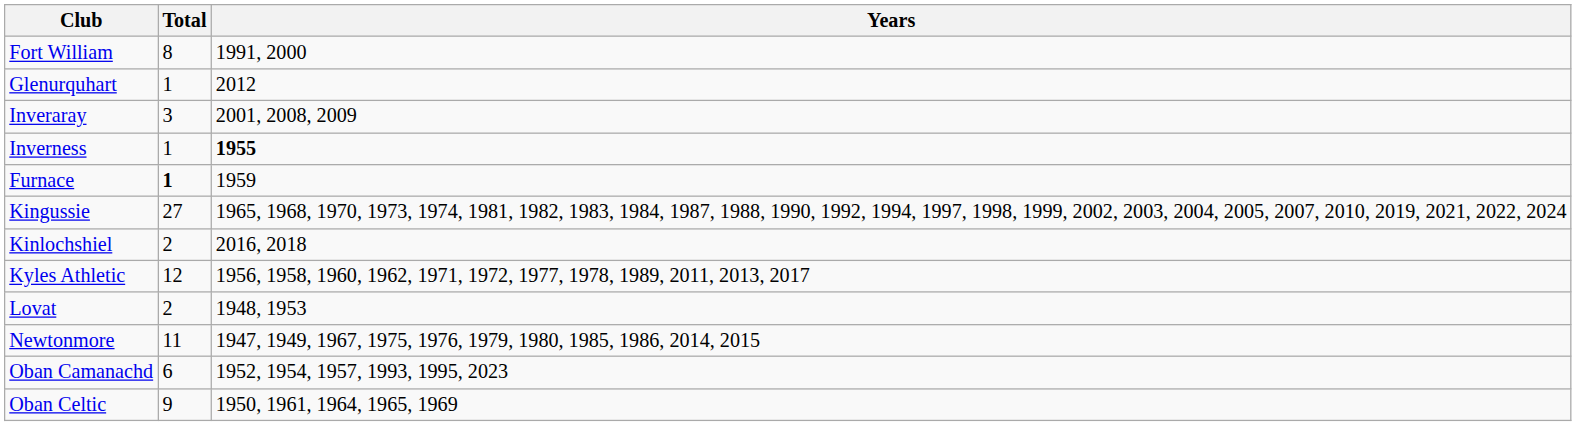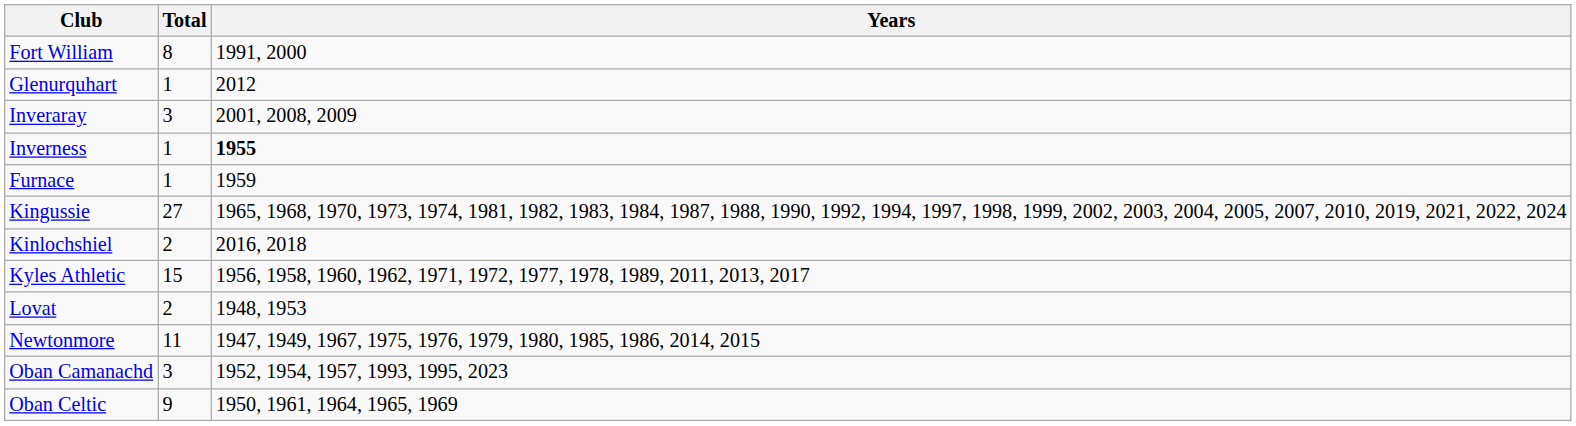Furnace | Total: bold -> normal
Kyles Athletic | Total: 12 -> 15
Oban Camanachd | Total: 6 -> 3
